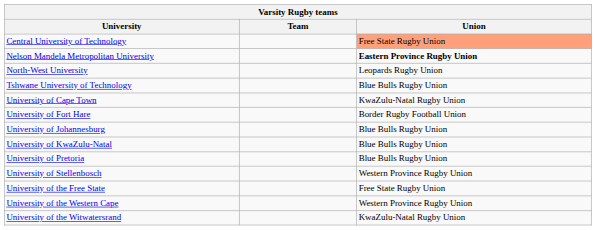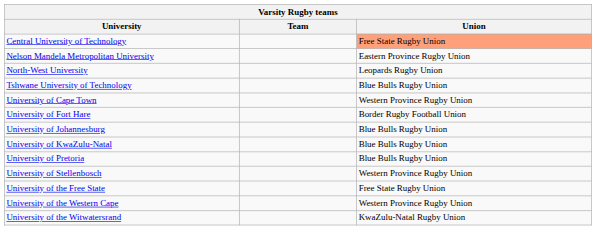Nelson Mandela Metropolitan University | Union: bold -> normal
University of Cape Town | Union: KwaZulu-Natal Rugby Union -> Western Province Rugby Union
